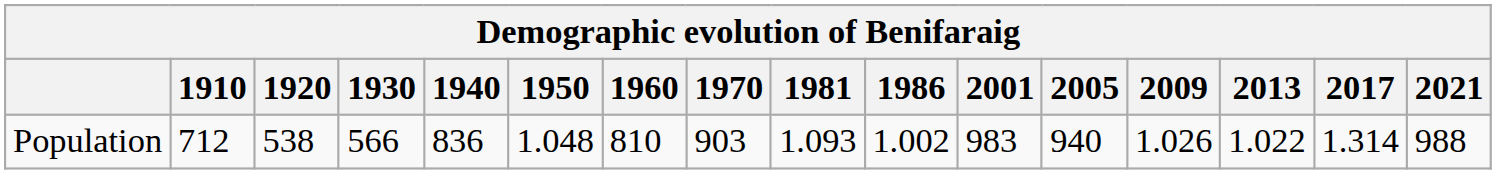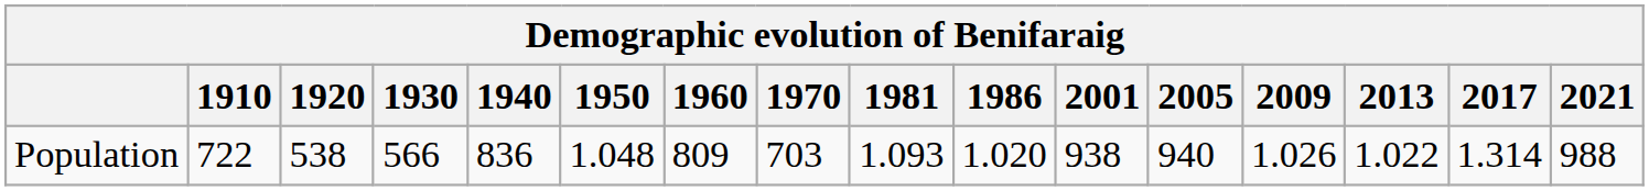Population | 1910: 712 -> 722
Population | 1960: 810 -> 809
Population | 1970: 903 -> 703
Population | 1986: 1.002 -> 1.020
Population | 2001: 983 -> 938
